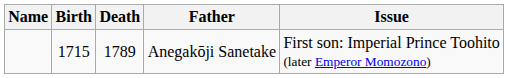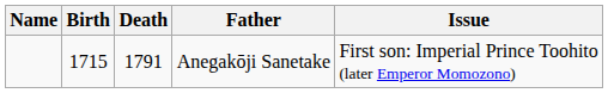Anegakōji Sanetake | Death: 1789 -> 1791
